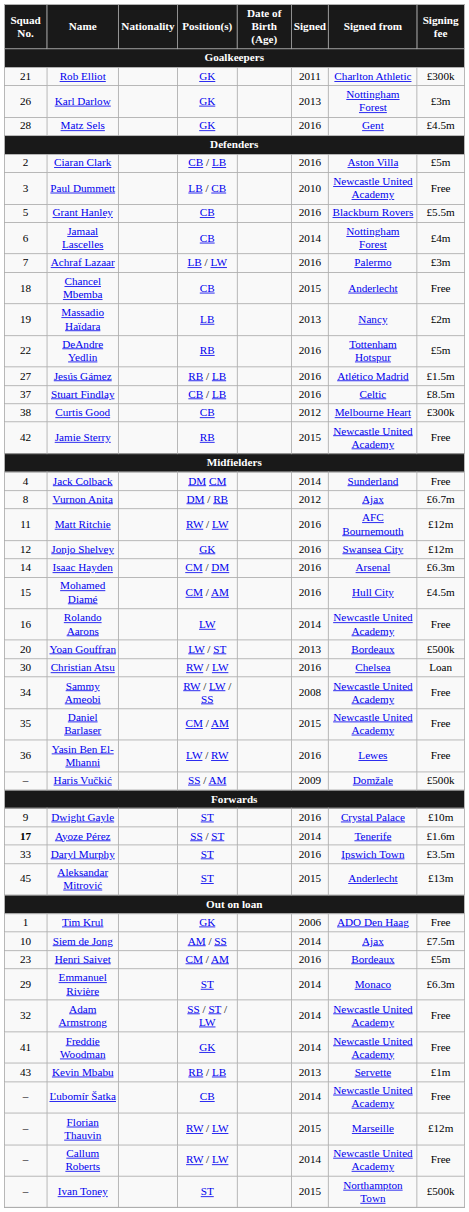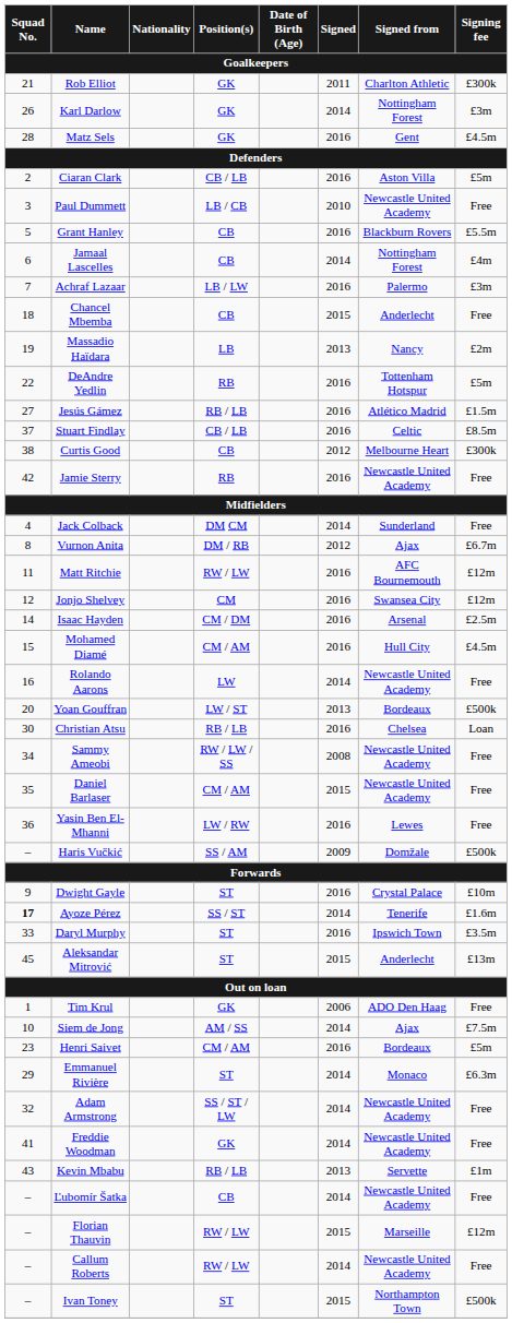Karl Darlow | Signed: 2013 -> 2014
Jamie Sterry | Signed: 2015 -> 2016
Jonjo Shelvey | Position(s): GK -> CM
Isaac Hayden | Signing fee: £6.3m -> £2.5m
Christian Atsu | Position(s): RW / LW -> RB / LB
